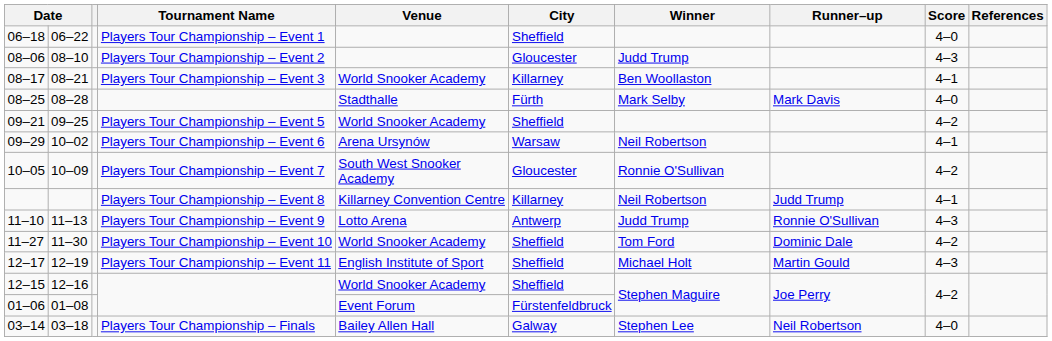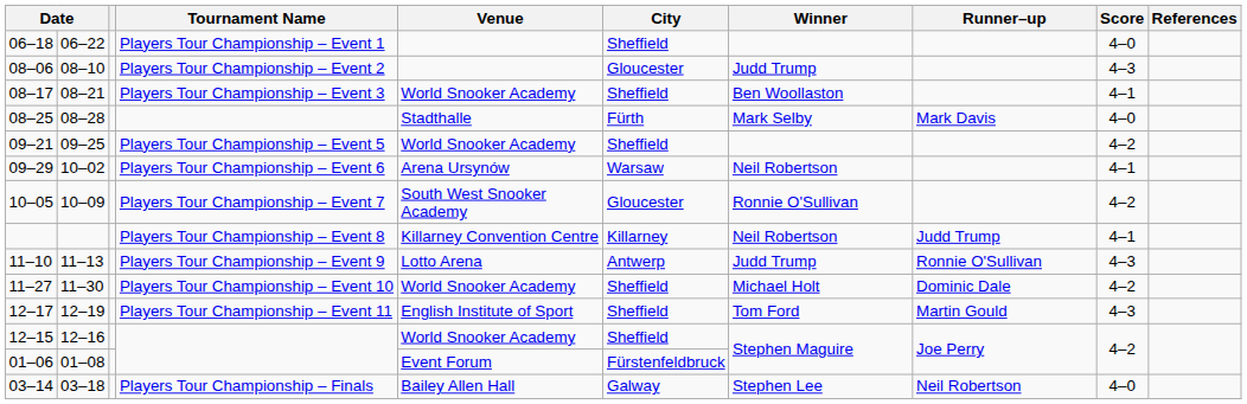08–17 | City: Killarney -> Sheffield
11–27 | Winner: Tom Ford -> Michael Holt
12–17 | Winner: Michael Holt -> Tom Ford
